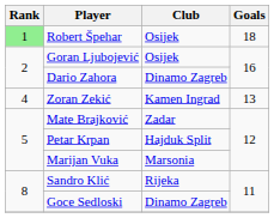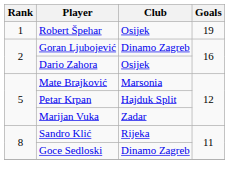Robert Špehar | Rank: lightgreen background -> no background
Robert Špehar | Goals: 18 -> 19
Goran Ljubojević | Club: Osijek -> Dinamo Zagreb
Dario Zahora | Club: Dinamo Zagreb -> Osijek
- row: 4 | Zoran Zekić | Kamen Ingrad | 13
Mate Brajković | Club: Zadar -> Marsonia
Marijan Vuka | Club: Marsonia -> Zadar
